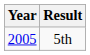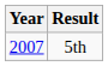5th | Year: 2005 -> 2007
